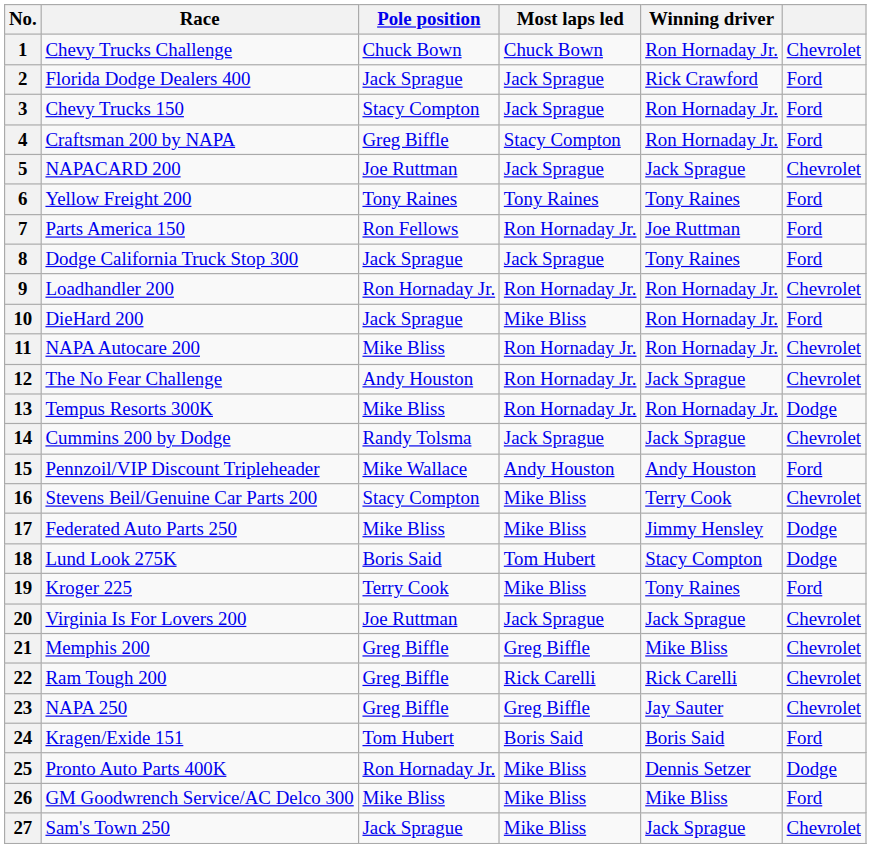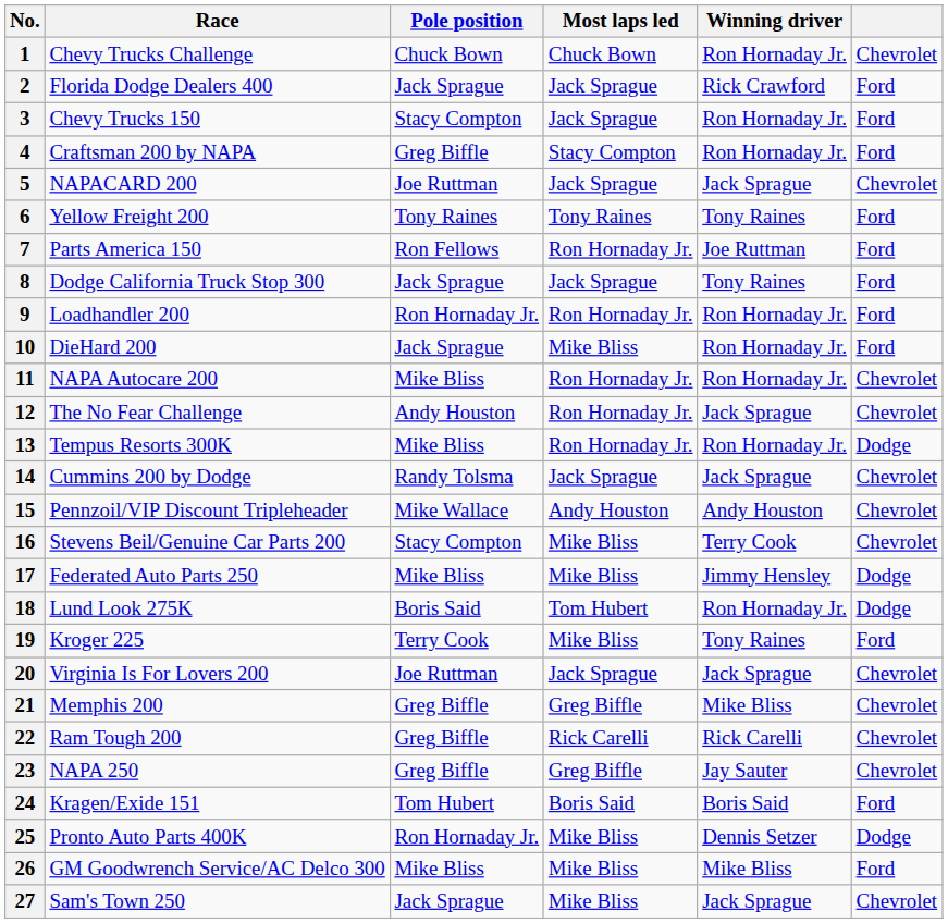9 | column 6: Chevrolet -> Ford
15 | column 6: Ford -> Chevrolet
18 | Winning driver: Stacy Compton -> Ron Hornaday Jr.
